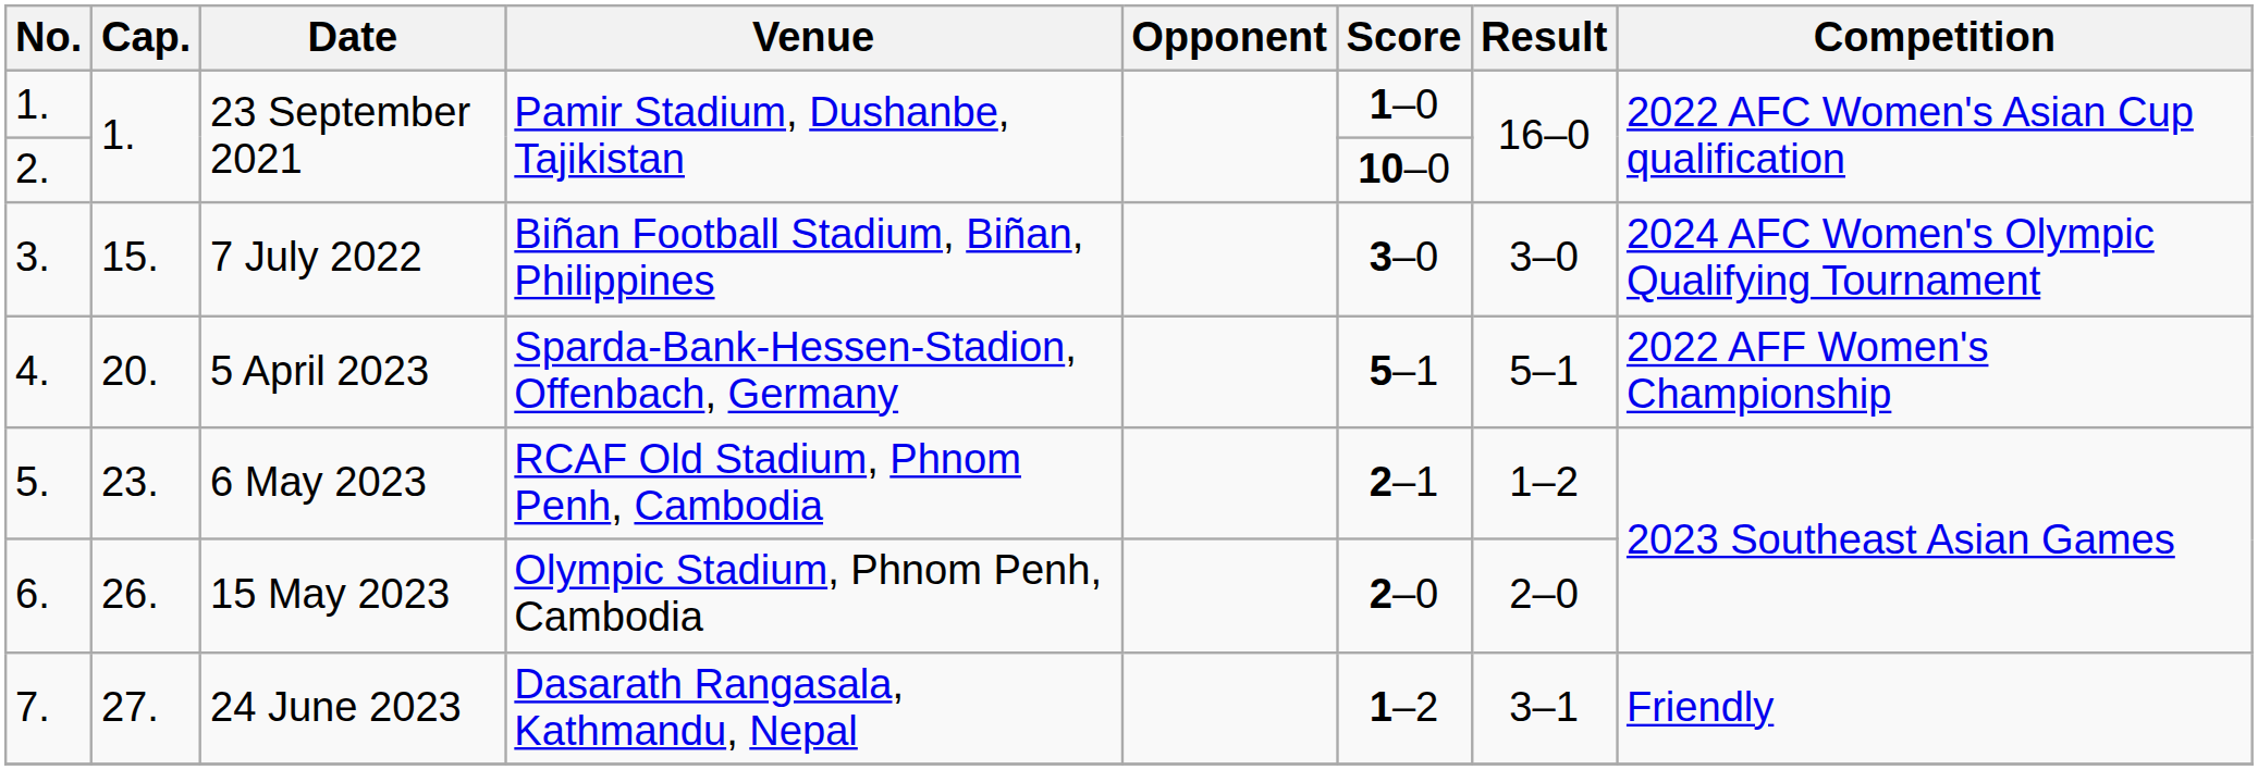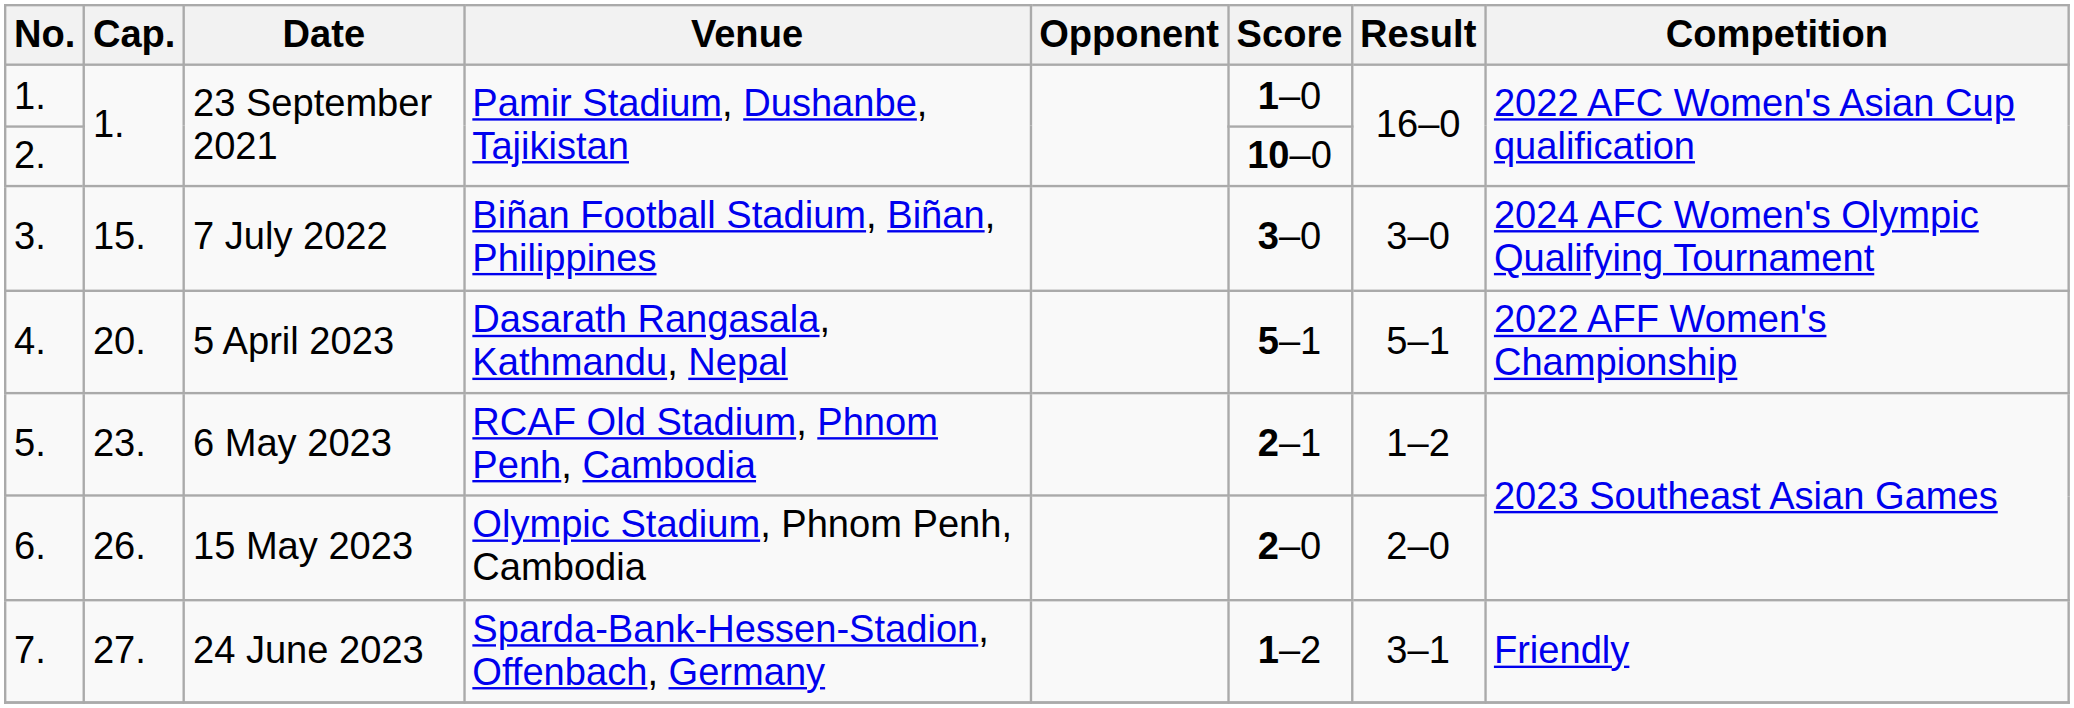4. | Venue: Sparda-Bank-Hessen-Stadion, Offenbach, Germany -> Dasarath Rangasala, Kathmandu, Nepal
7. | Venue: Dasarath Rangasala, Kathmandu, Nepal -> Sparda-Bank-Hessen-Stadion, Offenbach, Germany
